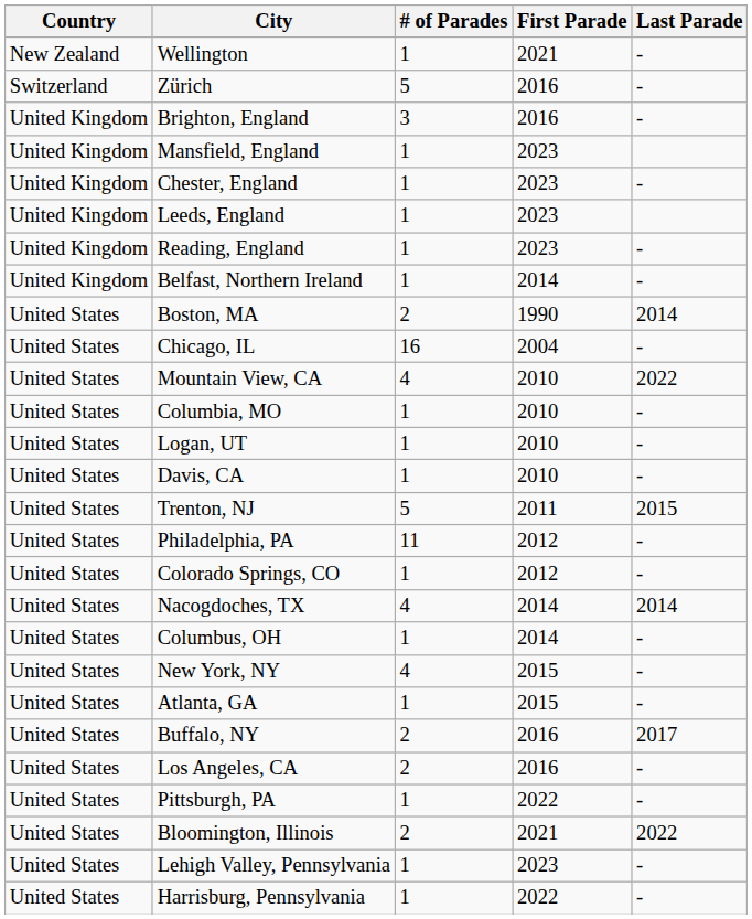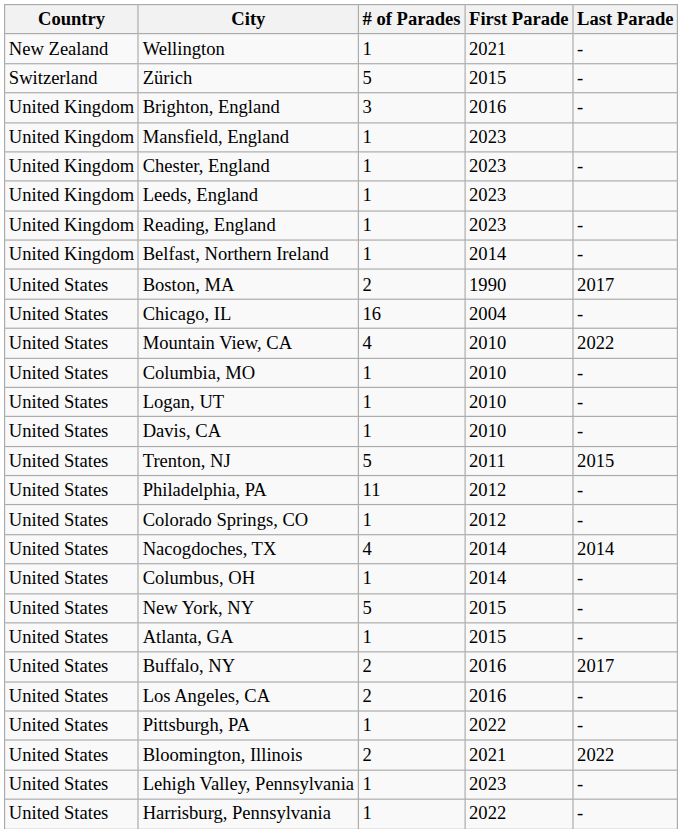Zürich | First Parade: 2016 -> 2015
Boston, MA | Last Parade: 2014 -> 2017
New York, NY | # of Parades: 4 -> 5
